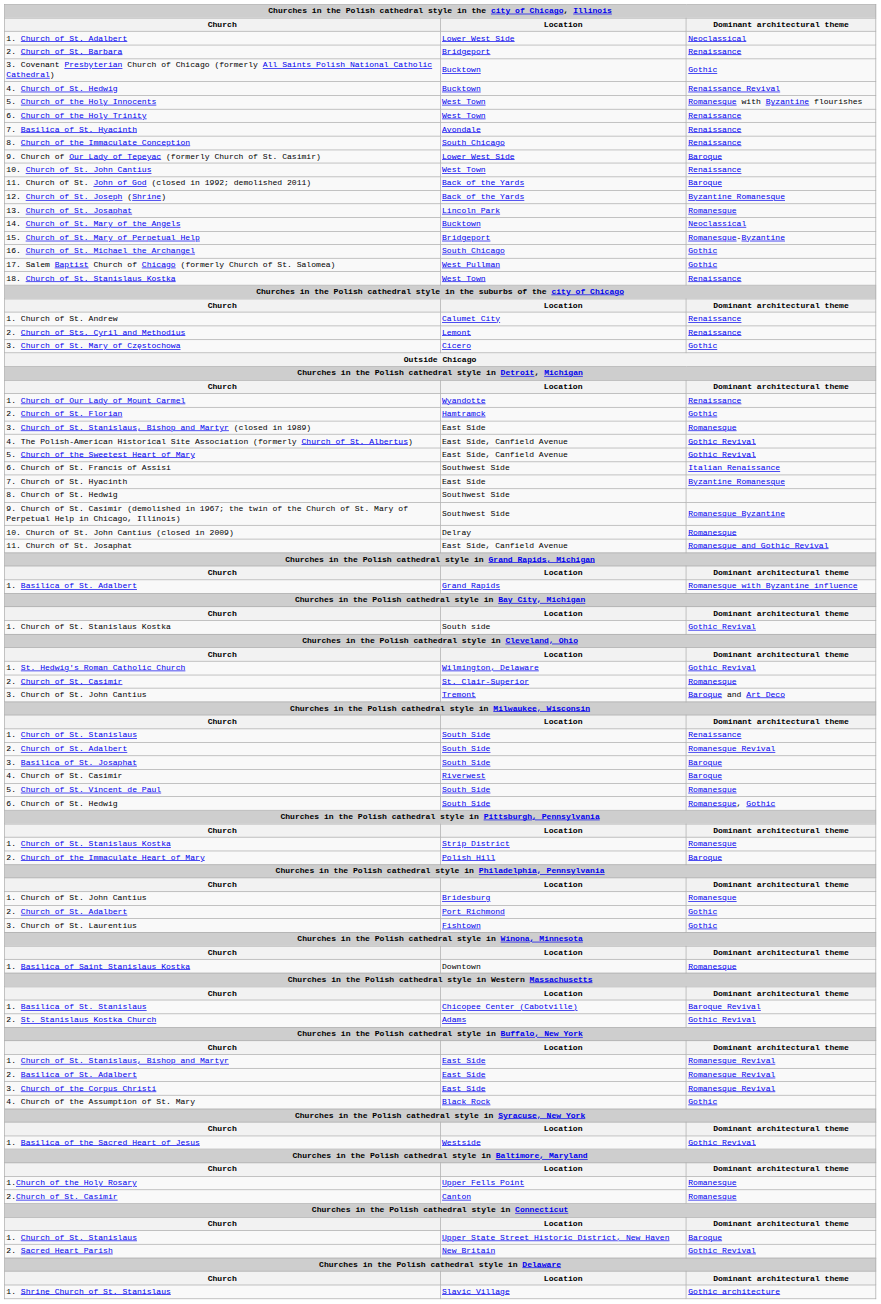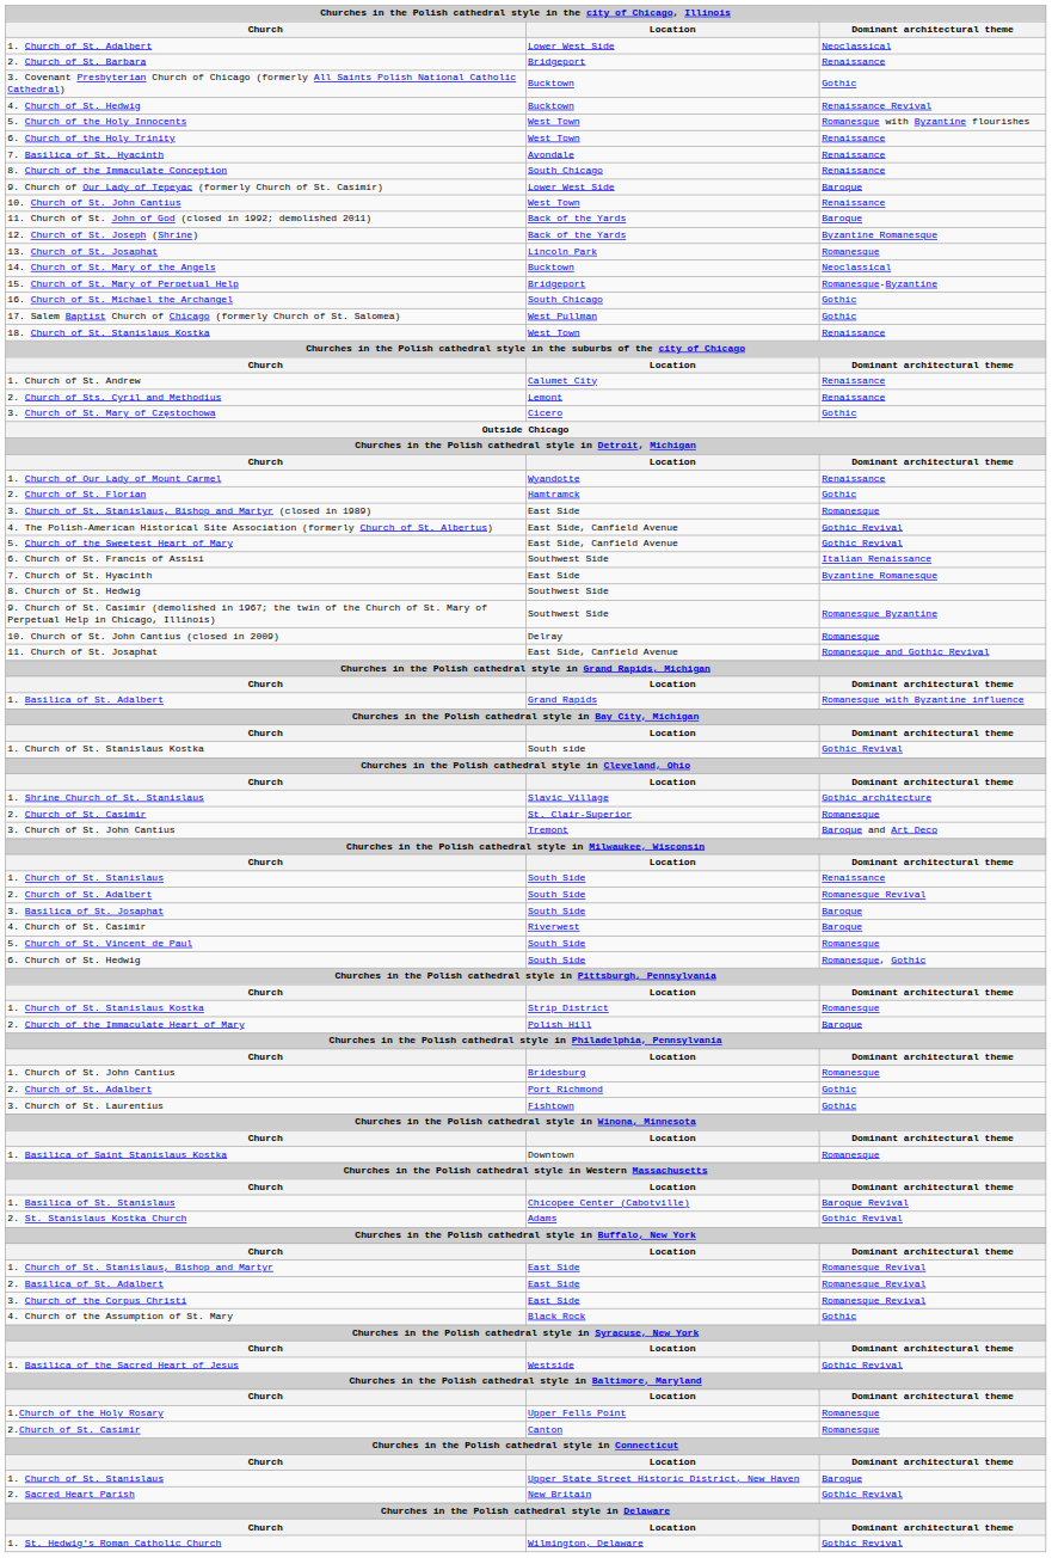rows swapped: 1. Shrine Church of St. Stanislaus <-> 1. St. Hedwig's Roman Catholic Church
